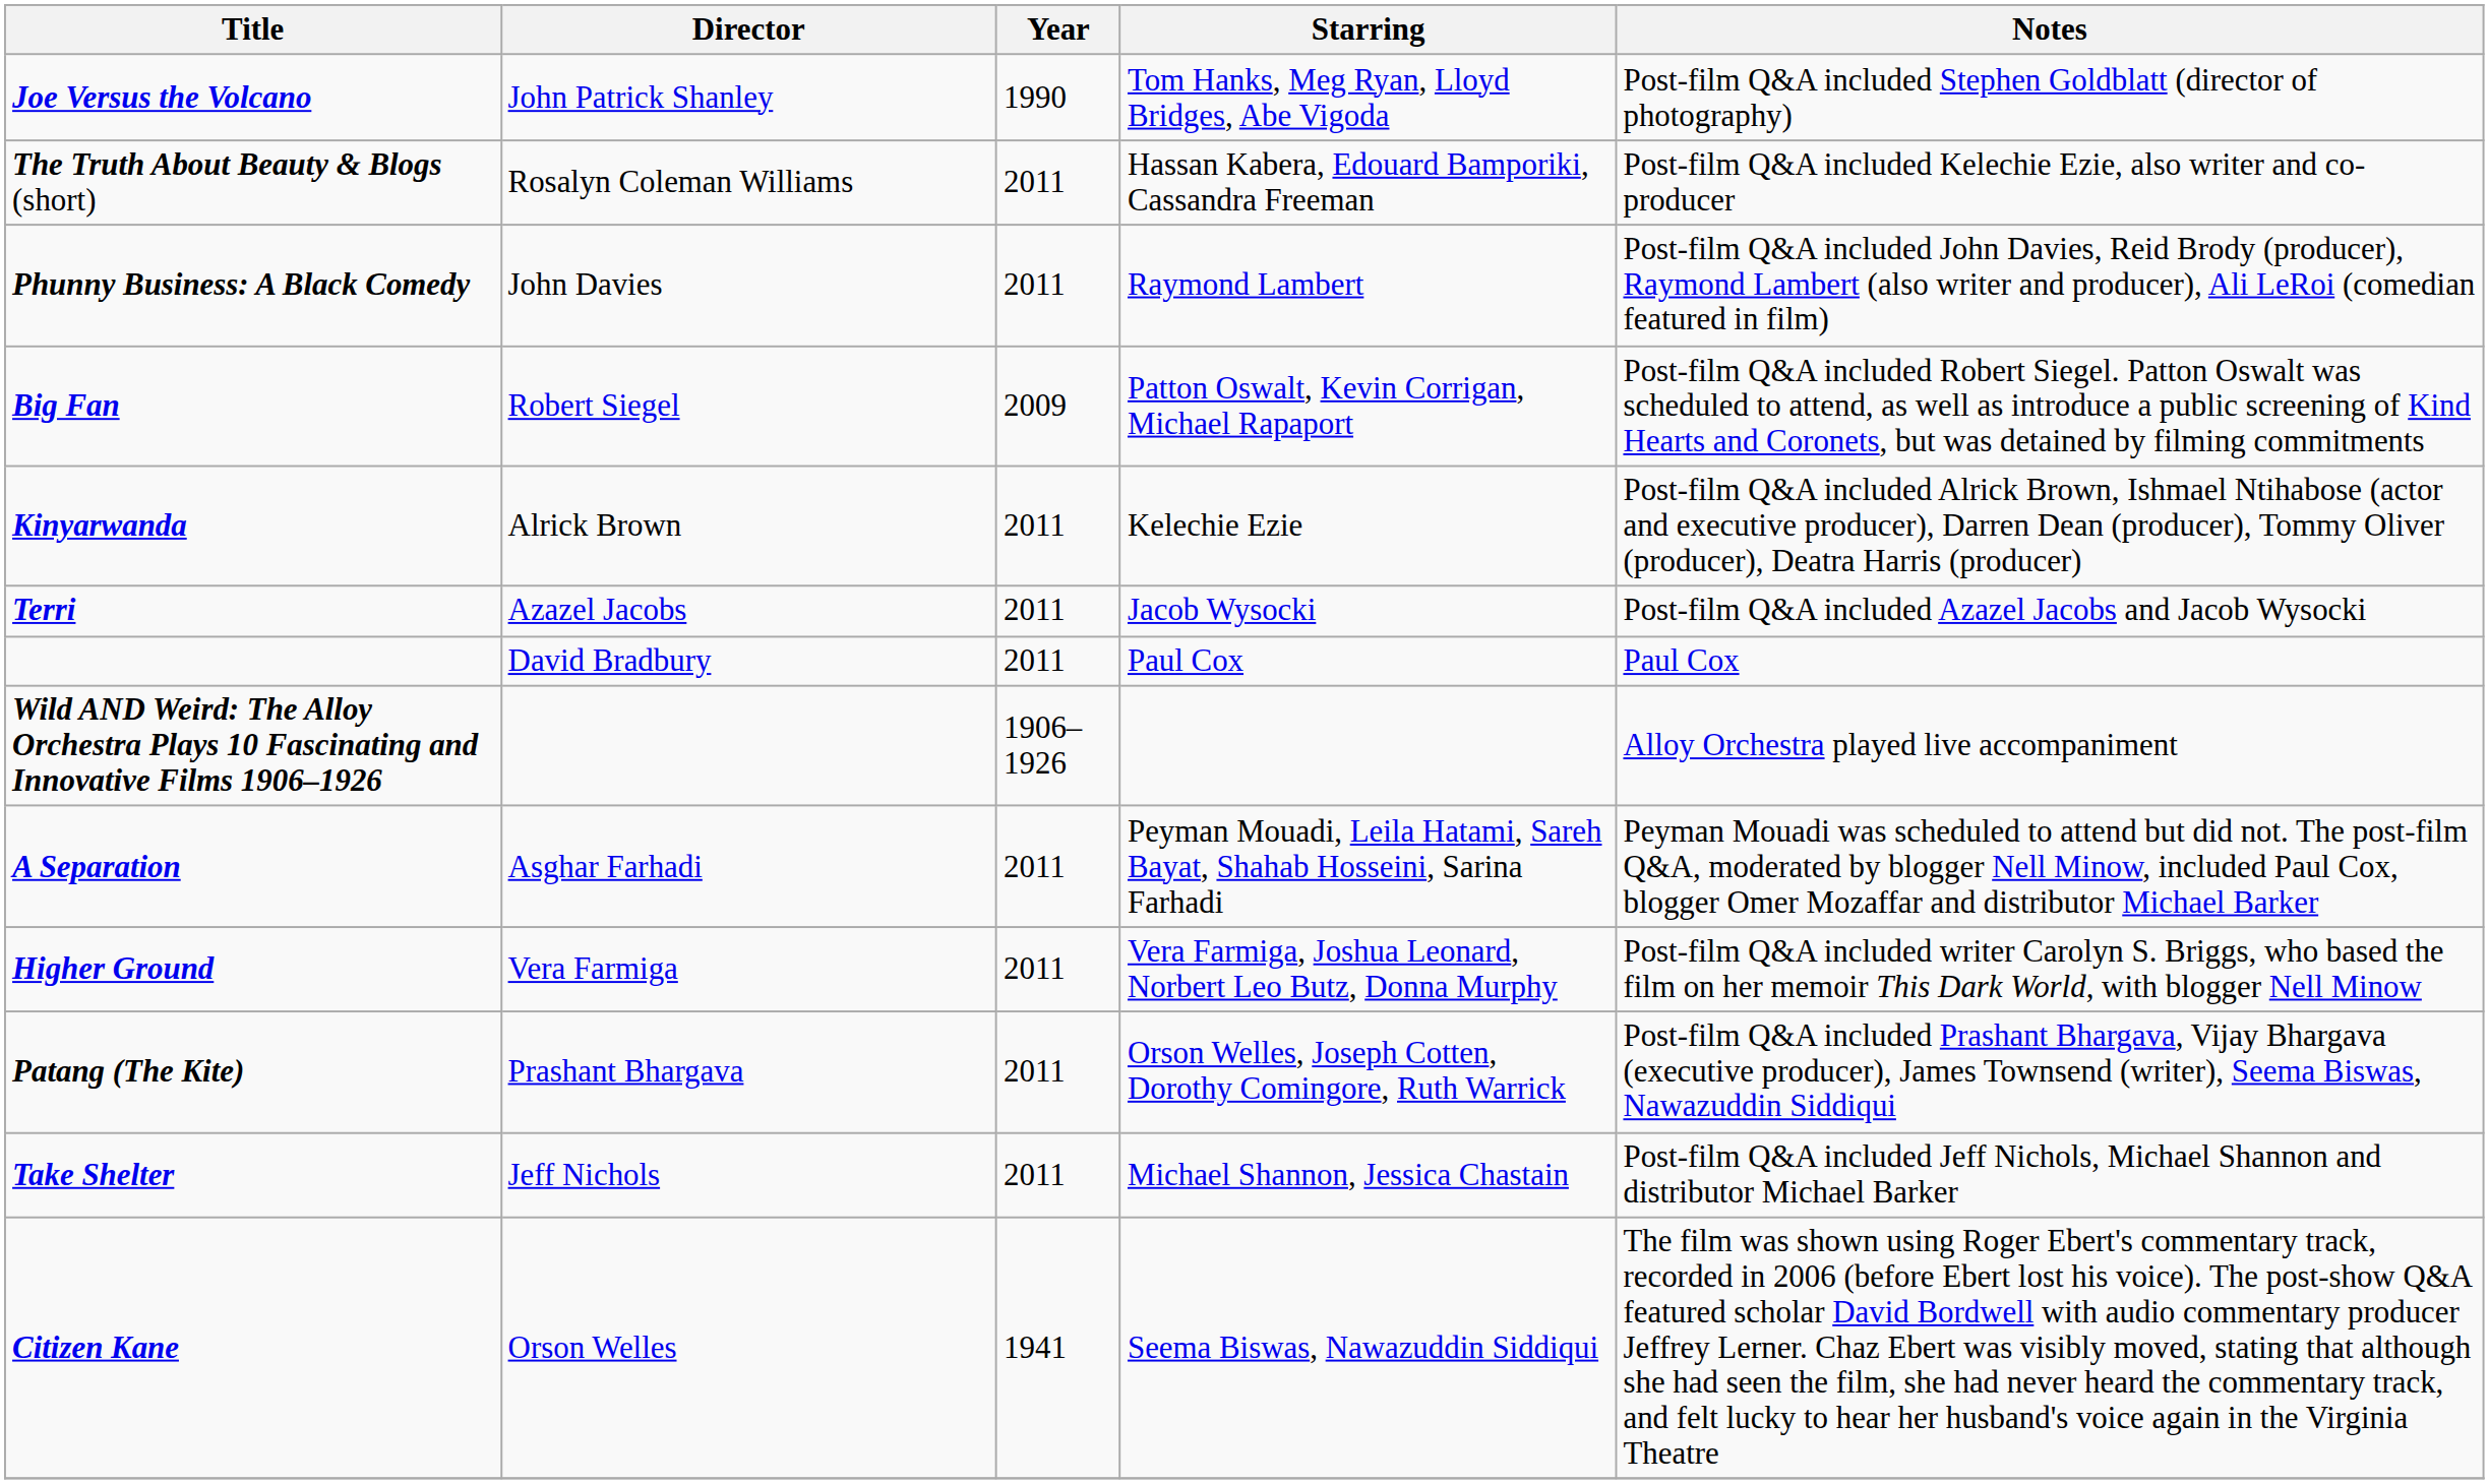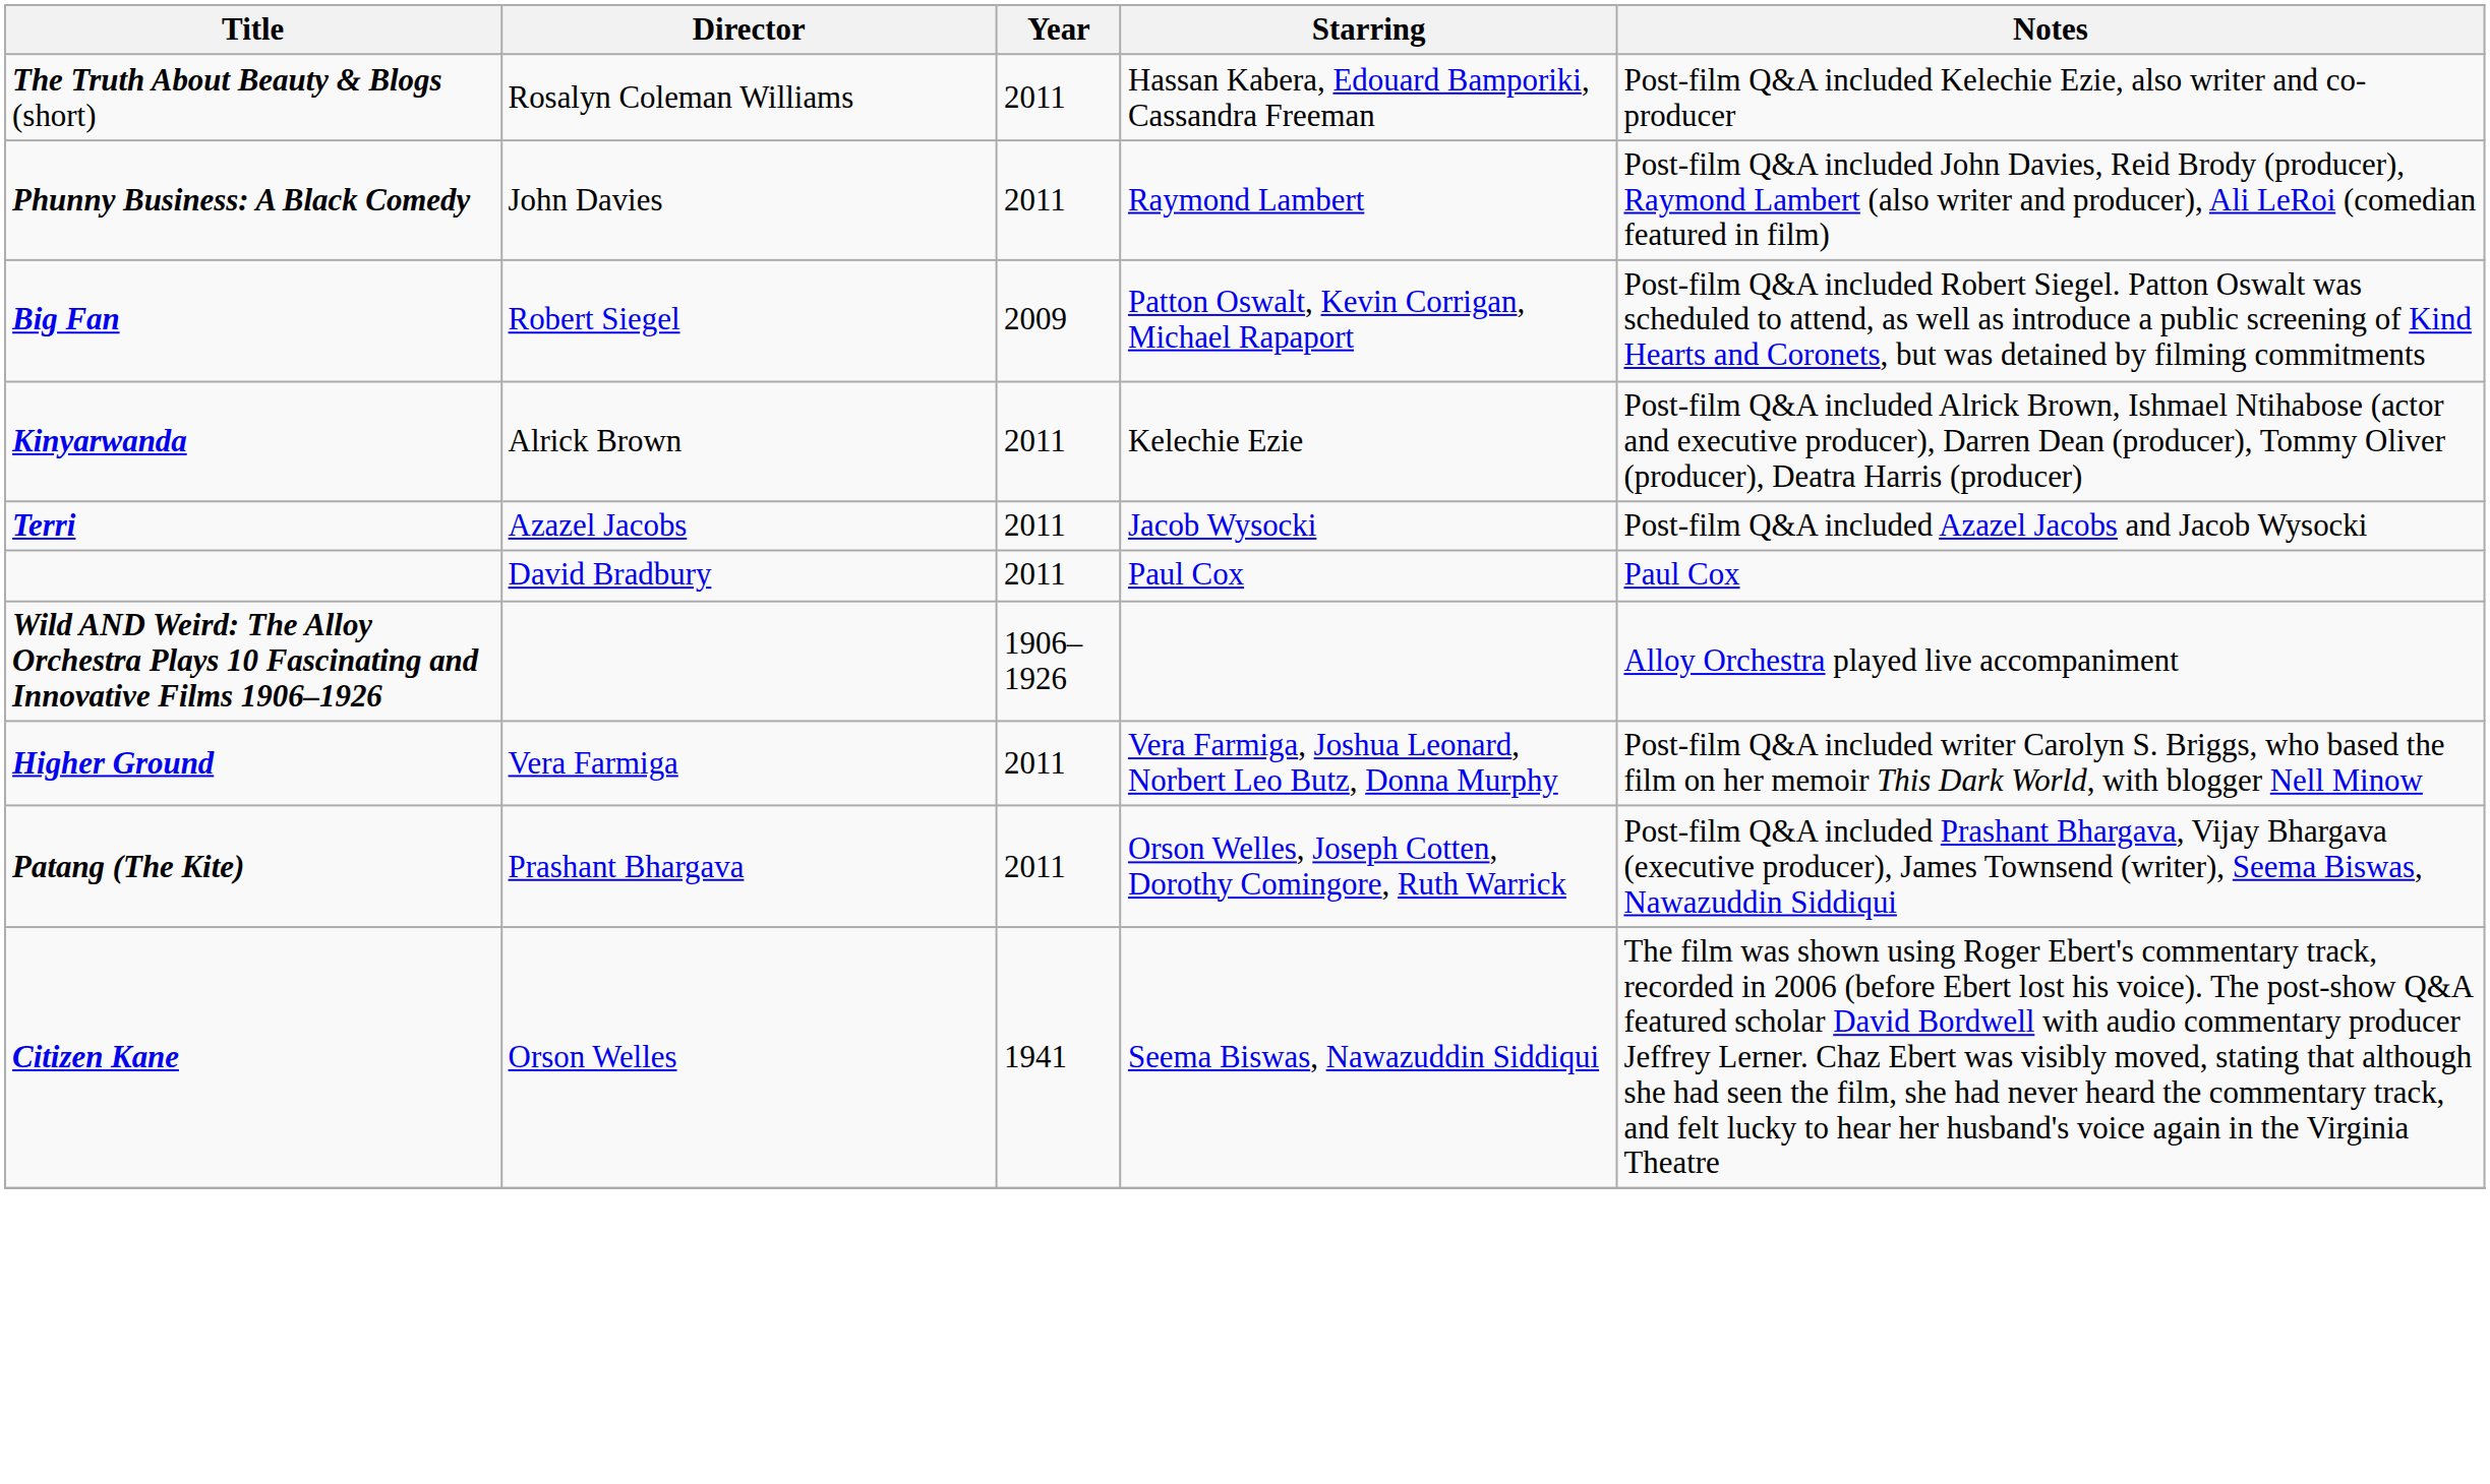- row: Joe Versus the Volcano | John Patrick Shanley | 1990 | Tom Hanks, Meg Ryan, Lloyd Bridges, Abe Vigoda | Post-film Q&A included Stephen Goldblatt (director of photography)
- row: A Separation | Asghar Farhadi | 2011 | Peyman Mouadi, Leila Hatami, Sareh Bayat, Shahab Hosseini, Sarina Farhadi | Peyman Mouadi was scheduled to attend but did not. The post-film Q&A, moderated by blogger Nell Minow, included Paul Cox, blogger Omer Mozaffar and distributor Michael Barker
- row: Take Shelter | Jeff Nichols | 2011 | Michael Shannon, Jessica Chastain | Post-film Q&A included Jeff Nichols, Michael Shannon and distributor Michael Barker
